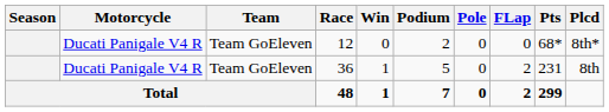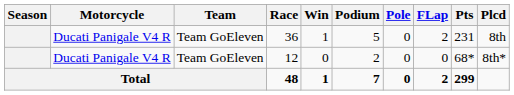rows swapped: 36 <-> 12
